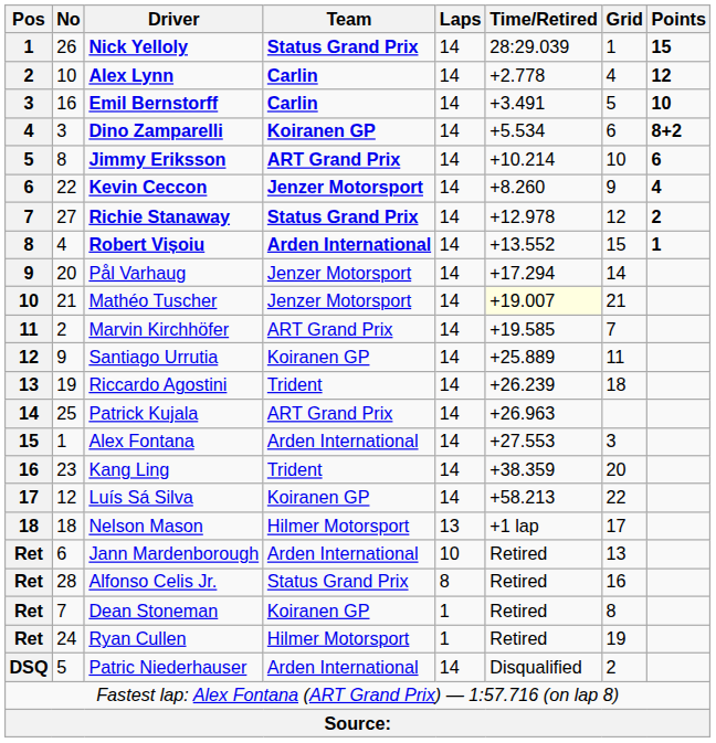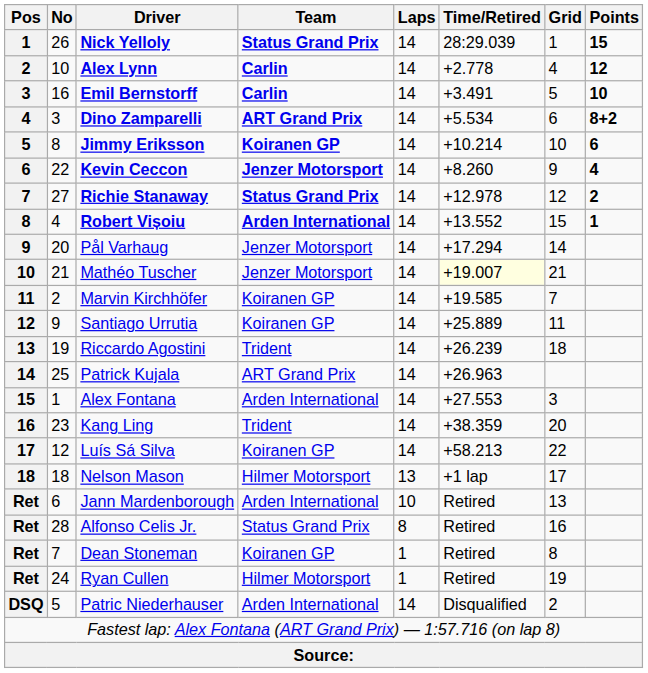Dino Zamparelli | Team: Koiranen GP -> ART Grand Prix
Jimmy Eriksson | Team: ART Grand Prix -> Koiranen GP
Marvin Kirchhöfer | Team: ART Grand Prix -> Koiranen GP
